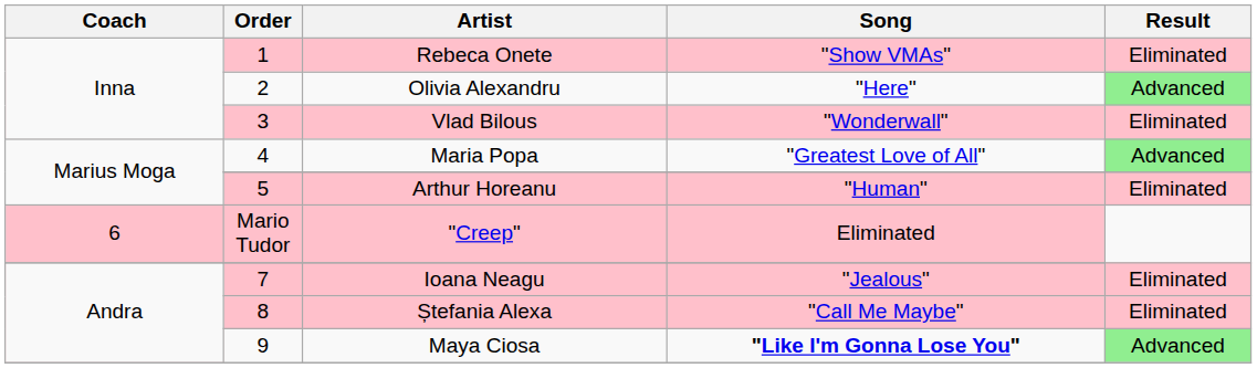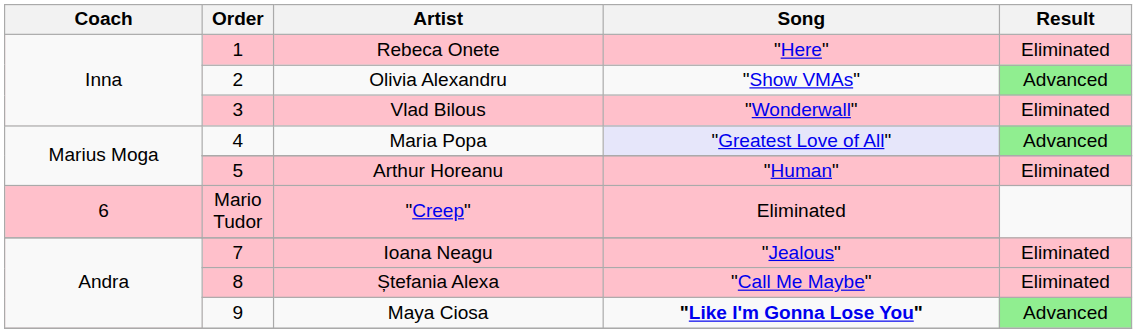Rebeca Onete | Song: "Show VMAs" -> "Here"
Olivia Alexandru | Song: "Here" -> "Show VMAs"
Maria Popa | Song: no background -> lavender background
